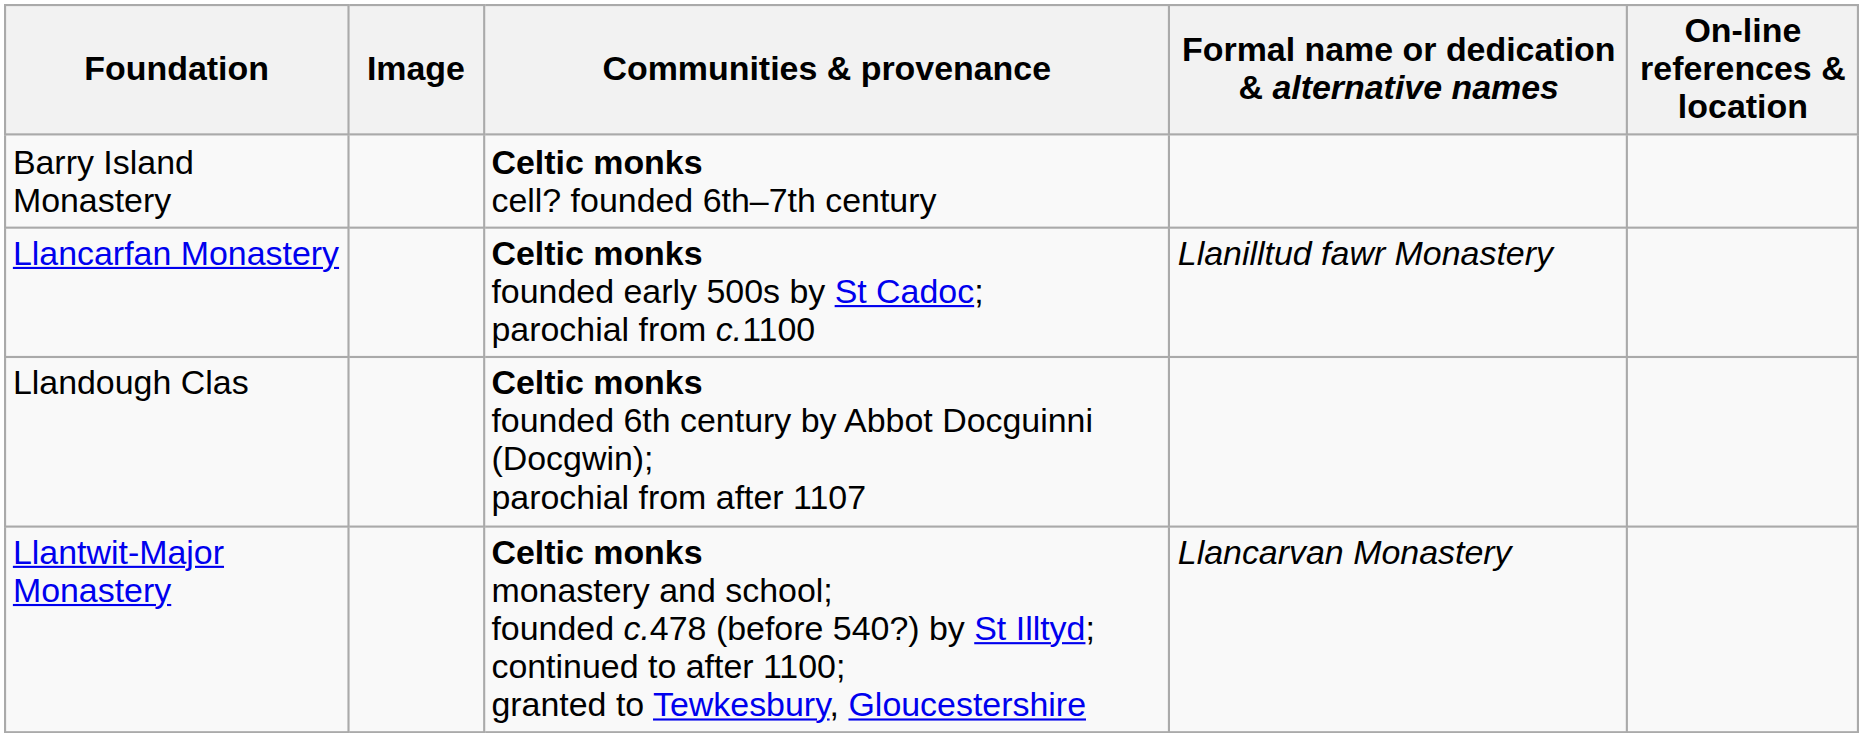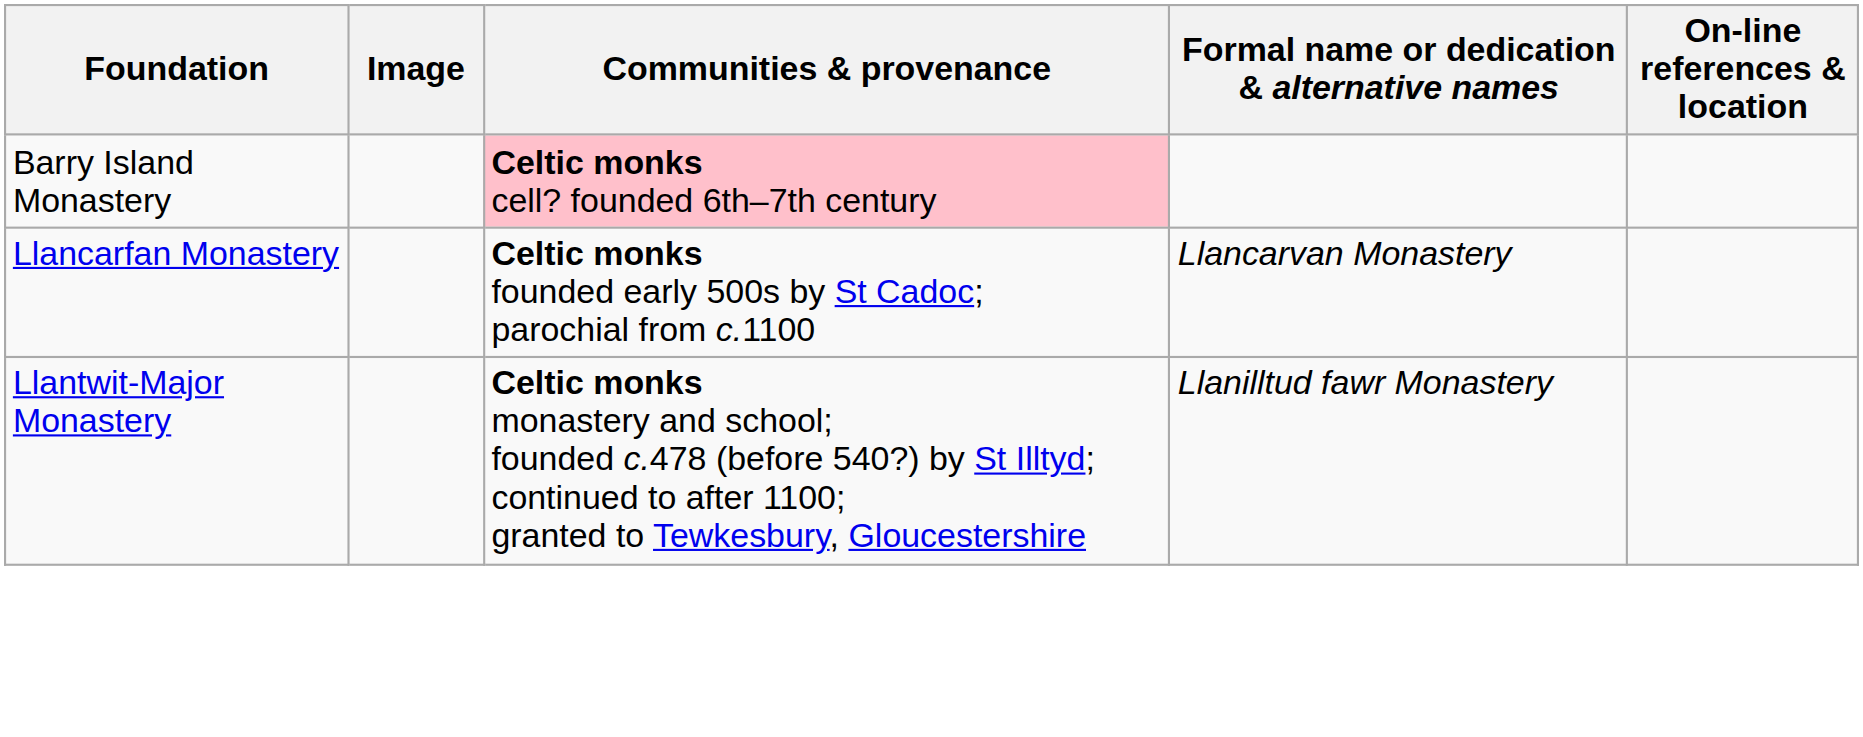Barry Island Monastery | Communities & provenance: no background -> pink background
Llancarfan Monastery | Formal name or dedication & alternative names: Llanilltud fawr Monastery -> Llancarvan Monastery
- row: Llandough Clas | Celtic monks founded 6th century by Abbot Docguinni (Docgwin); parochial from after 1107
Llantwit-Major Monastery | Formal name or dedication & alternative names: Llancarvan Monastery -> Llanilltud fawr Monastery
